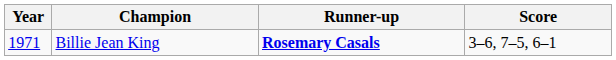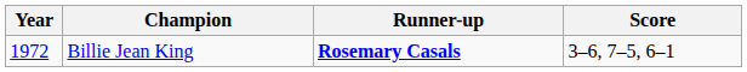Billie Jean King | Year: 1971 -> 1972
